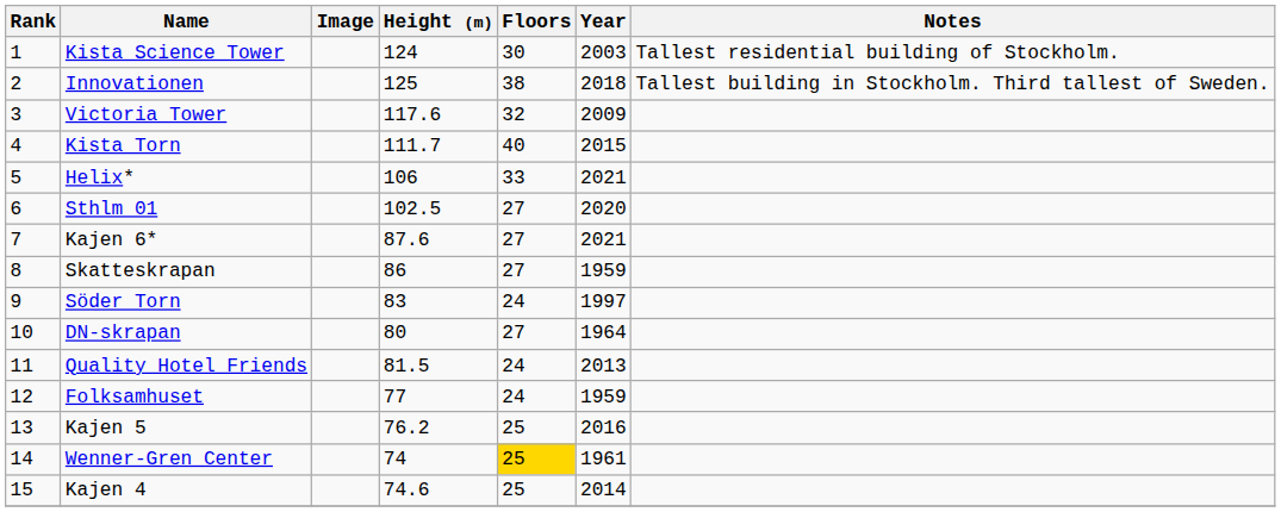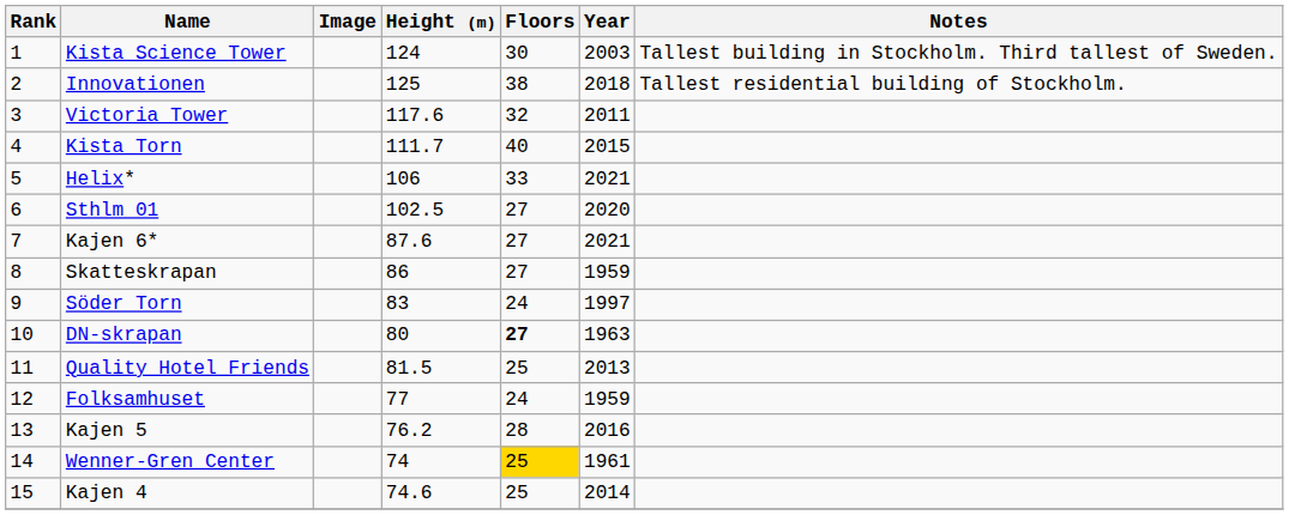Kista Science Tower | Notes: Tallest residential building of Stockholm. -> Tallest building in Stockholm. Third tallest of Sweden.
Innovationen | Notes: Tallest building in Stockholm. Third tallest of Sweden. -> Tallest residential building of Stockholm.
Victoria Tower | Year: 2009 -> 2011
DN-skrapan | Floors: normal -> bold
DN-skrapan | Year: 1964 -> 1963
Quality Hotel Friends | Floors: 24 -> 25
Kajen 5 | Floors: 25 -> 28
